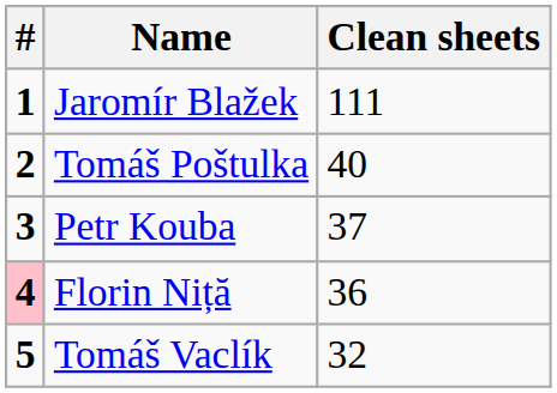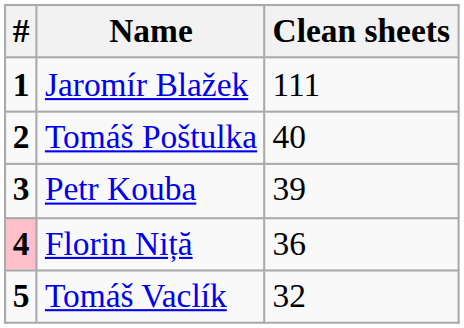Petr Kouba | Clean sheets: 37 -> 39
